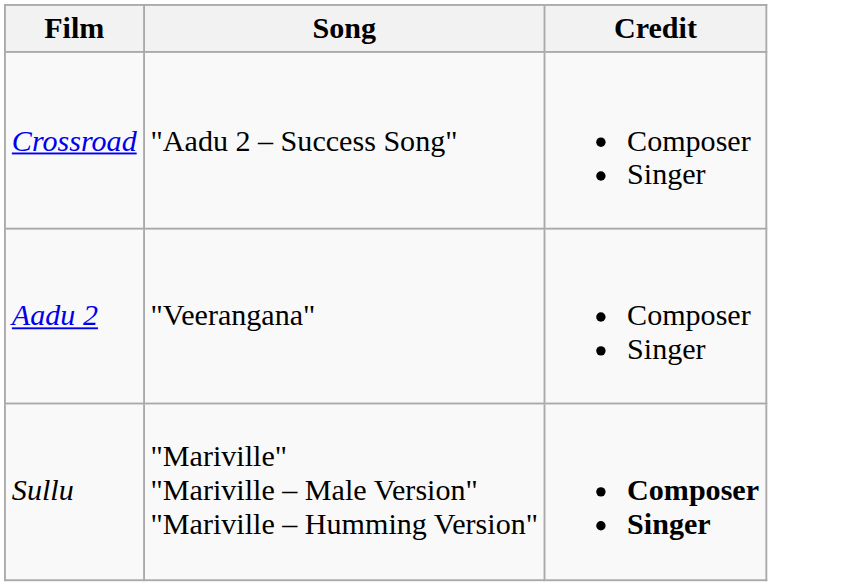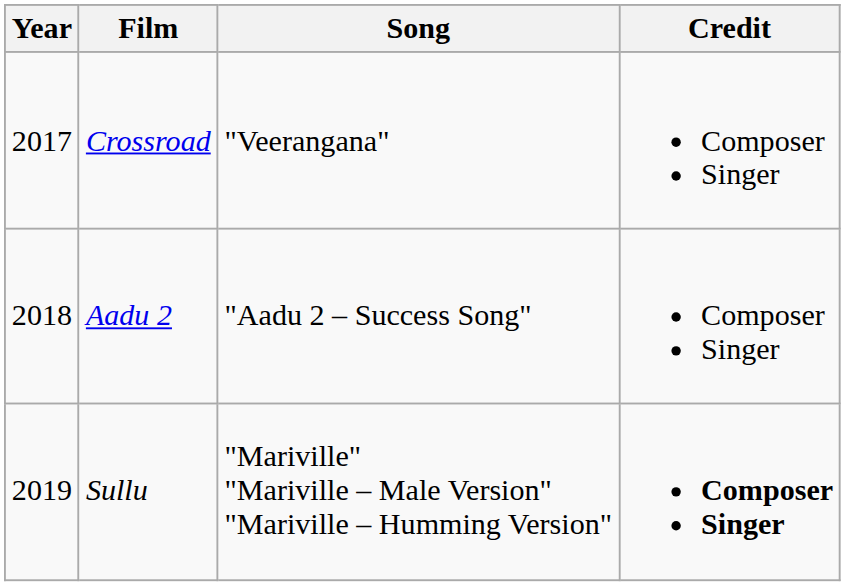+ column: Year | 2017 | 2018 | 2019
Crossroad | Song: "Aadu 2 – Success Song" -> "Veerangana"
Aadu 2 | Song: "Veerangana" -> "Aadu 2 – Success Song"
